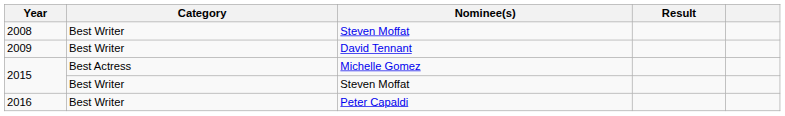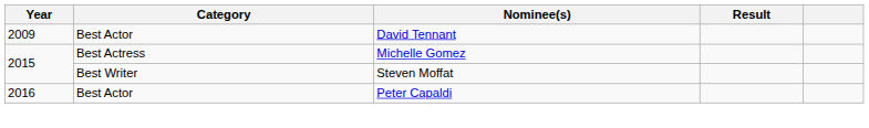- row: 2008 | Best Writer | Steven Moffat
2009 | Category: Best Writer -> Best Actor
2016 | Category: Best Writer -> Best Actor
